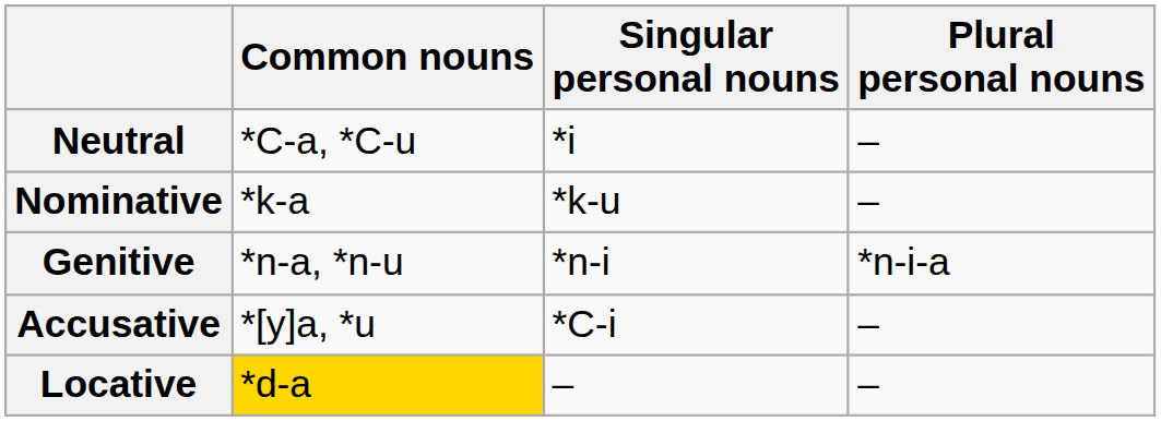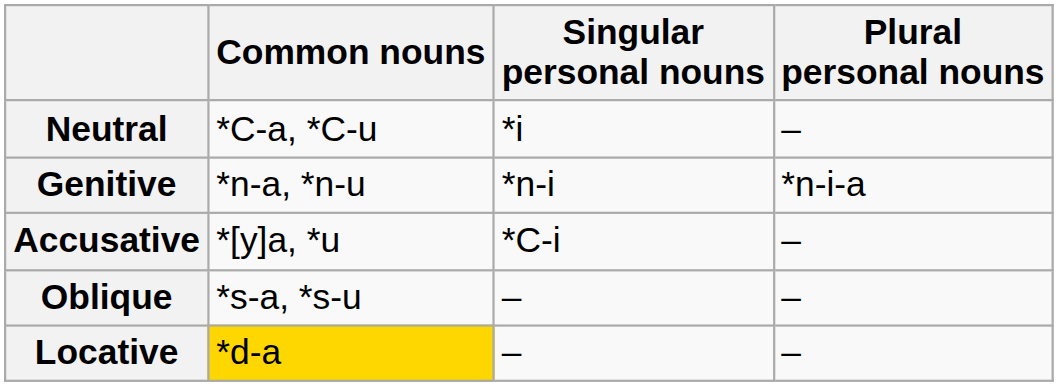- row: Nominative | *k-a | *k-u | –
+ row: Oblique | *s-a, *s-u | – | –
